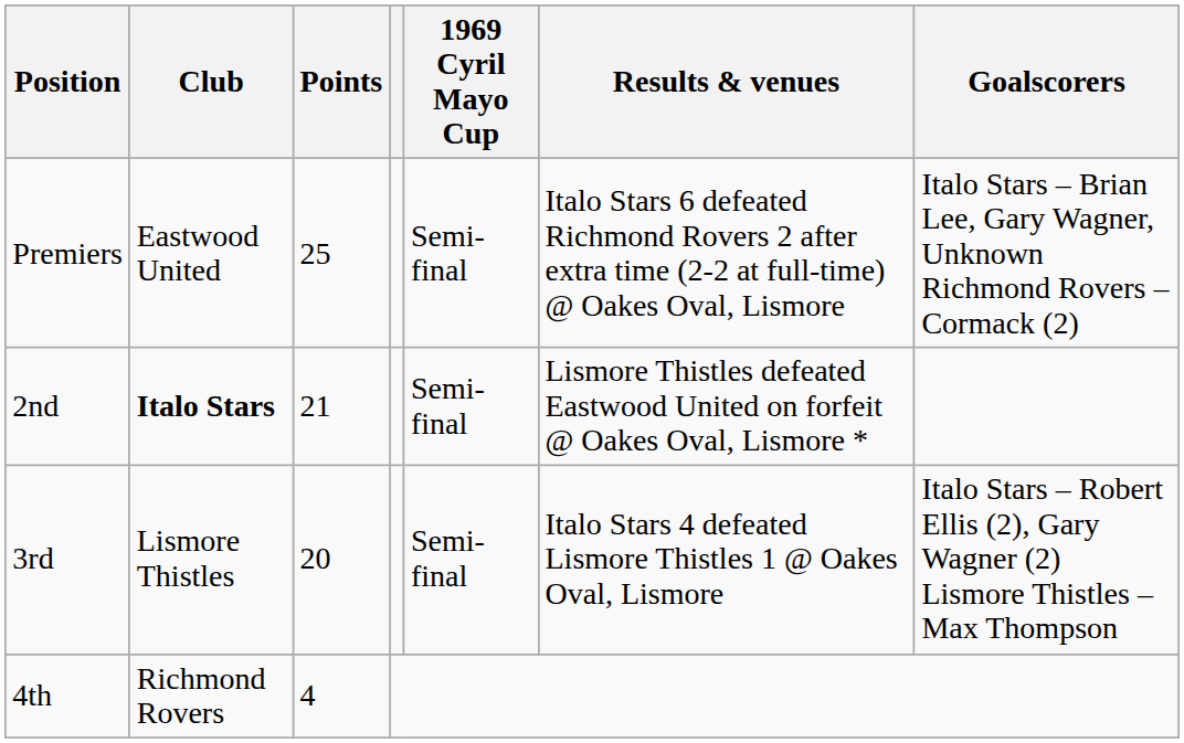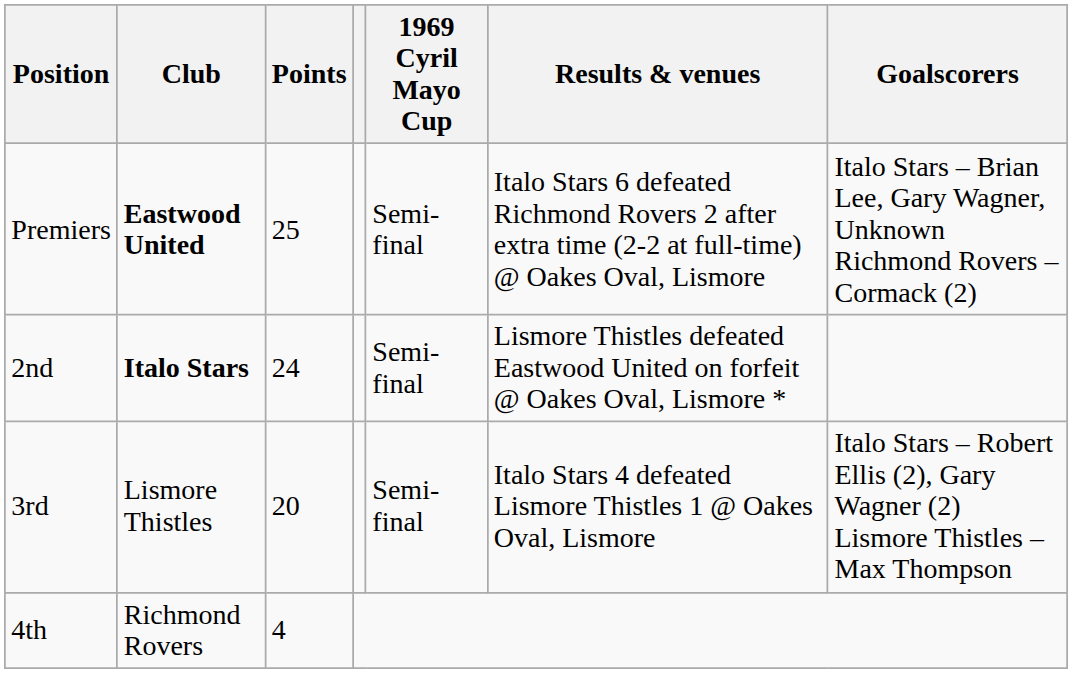Premiers | Club: normal -> bold
2nd | Points: 21 -> 24
